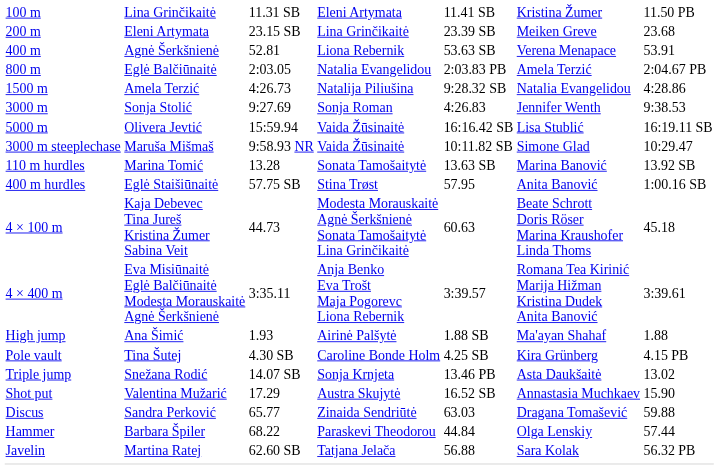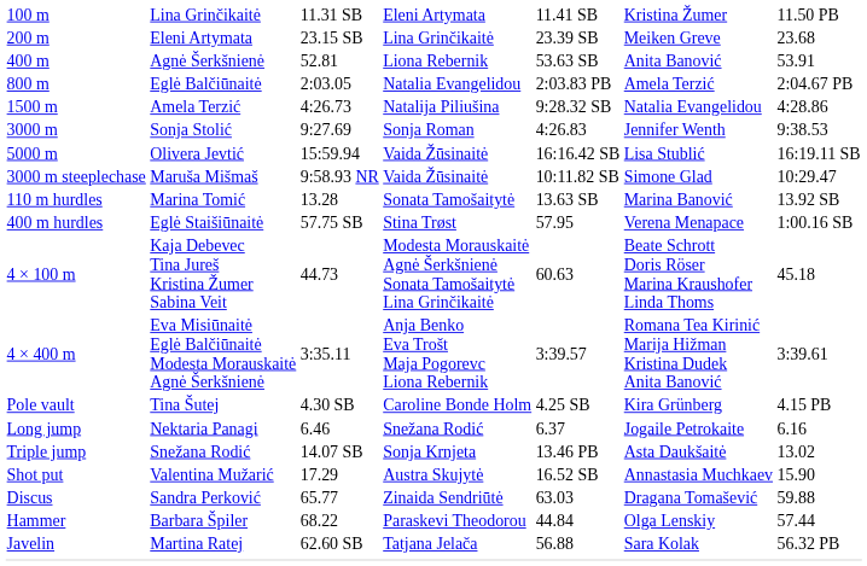400 m | column 6: Verena Menapace -> Anita Banović
400 m hurdles | column 6: Anita Banović -> Verena Menapace
- row: High jump | Ana Šimić | 1.93 | Airinė Palšytė | 1.88 SB | Ma'ayan Shahaf | 1.88
+ row: Long jump | Nektaria Panagi | 6.46 | Snežana Rodić | 6.37 | Jogaile Petrokaite | 6.16
